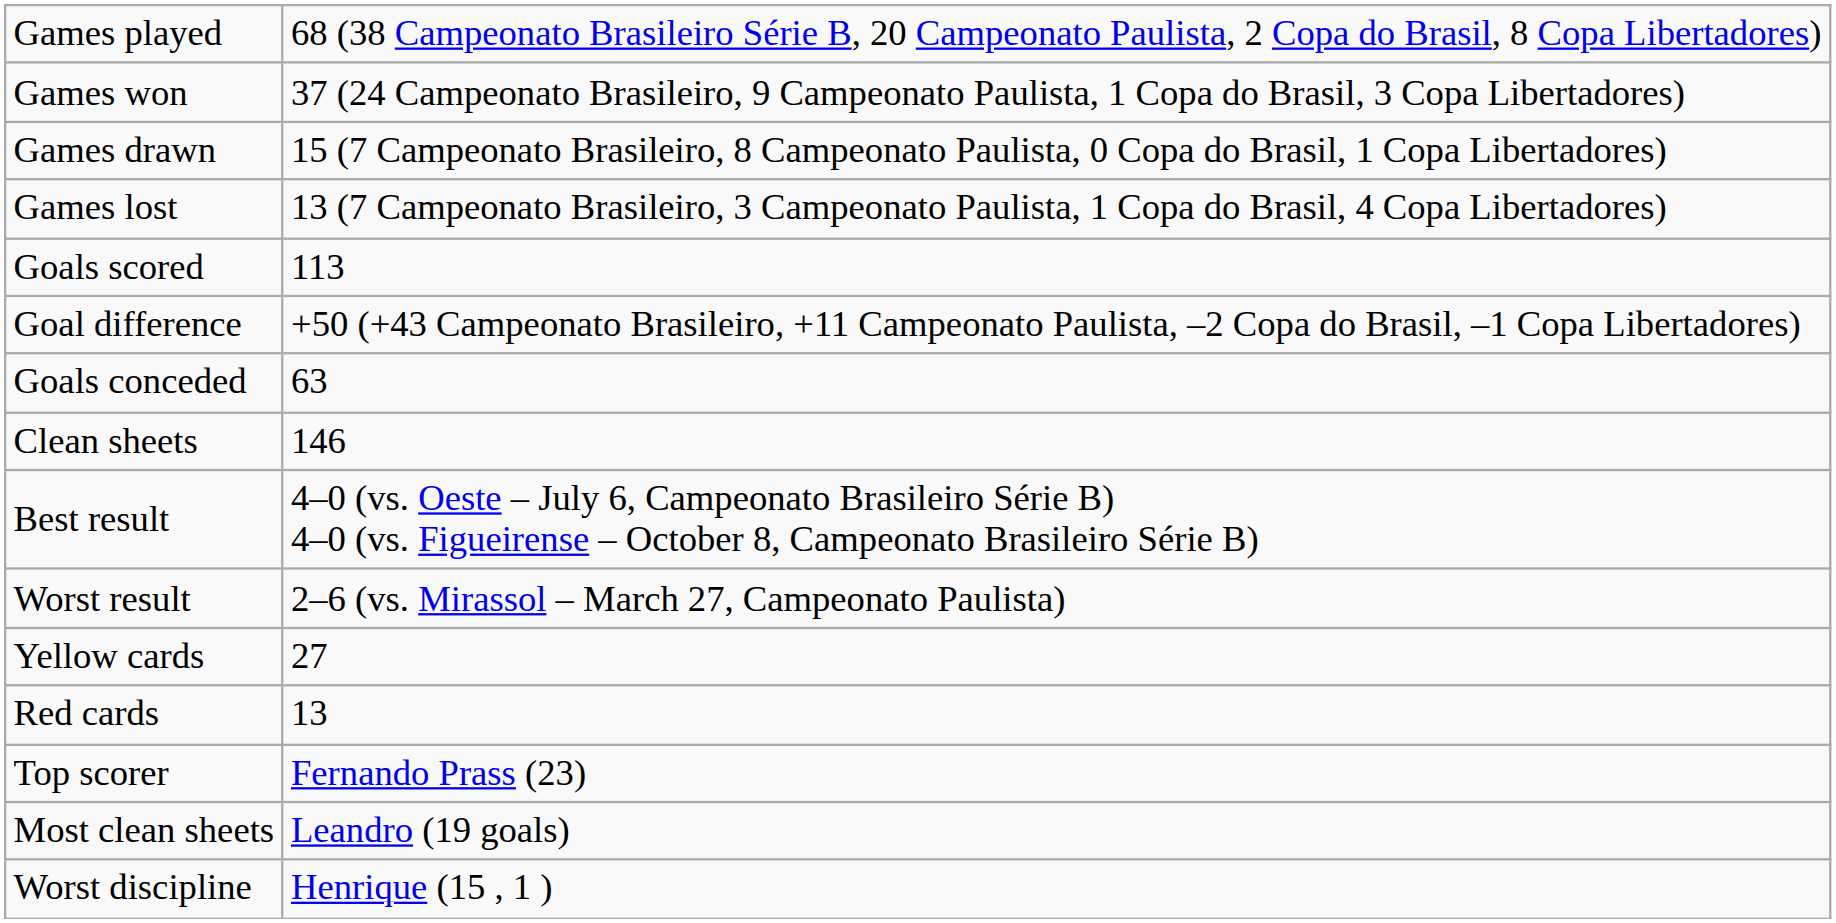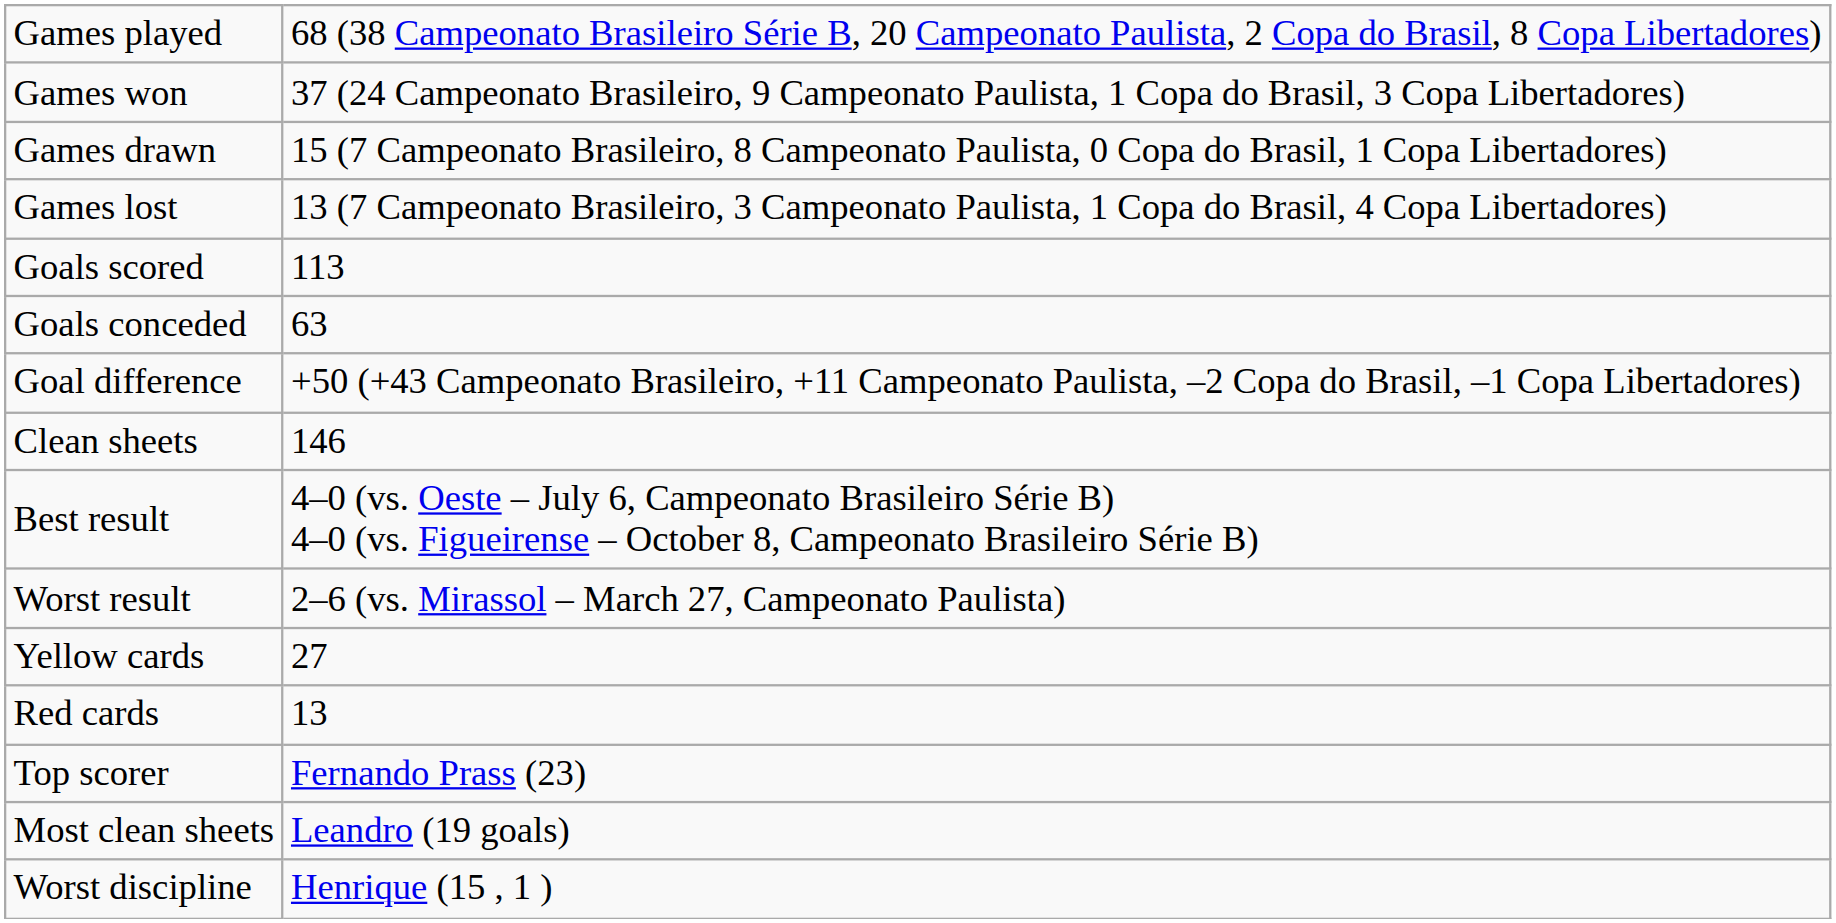rows swapped: Goals conceded <-> Goal difference
